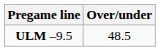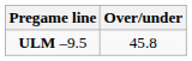ULM –9.5 | Over/under: 48.5 -> 45.8
